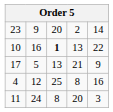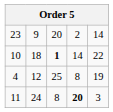10 | column 2: 16 -> 18
10 | column 4: 13 -> 14
- row: 17 | 5 | 13 | 21 | 9
4 | column 5: 16 -> 19
11 | column 4: normal -> bold
